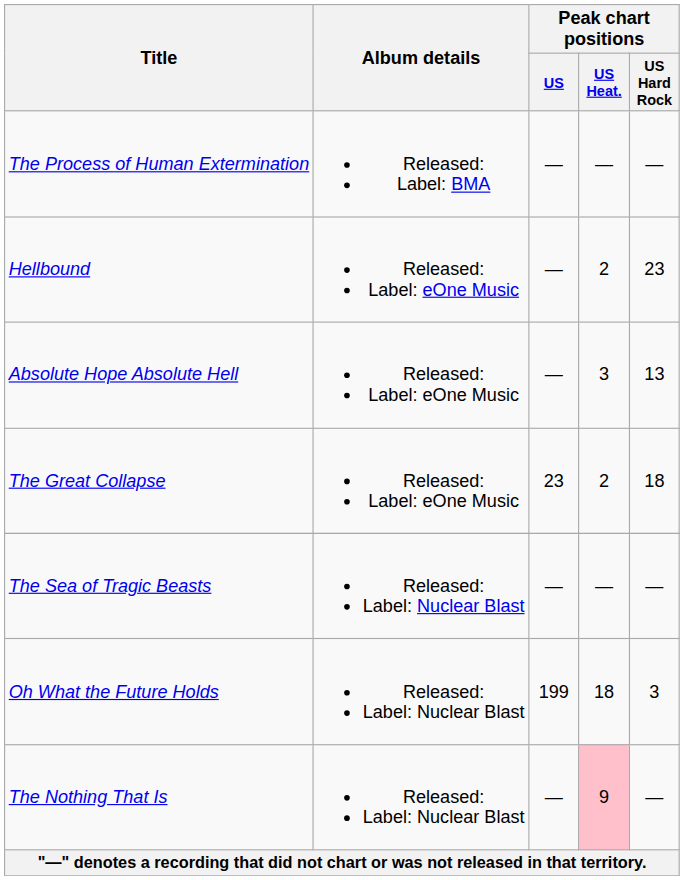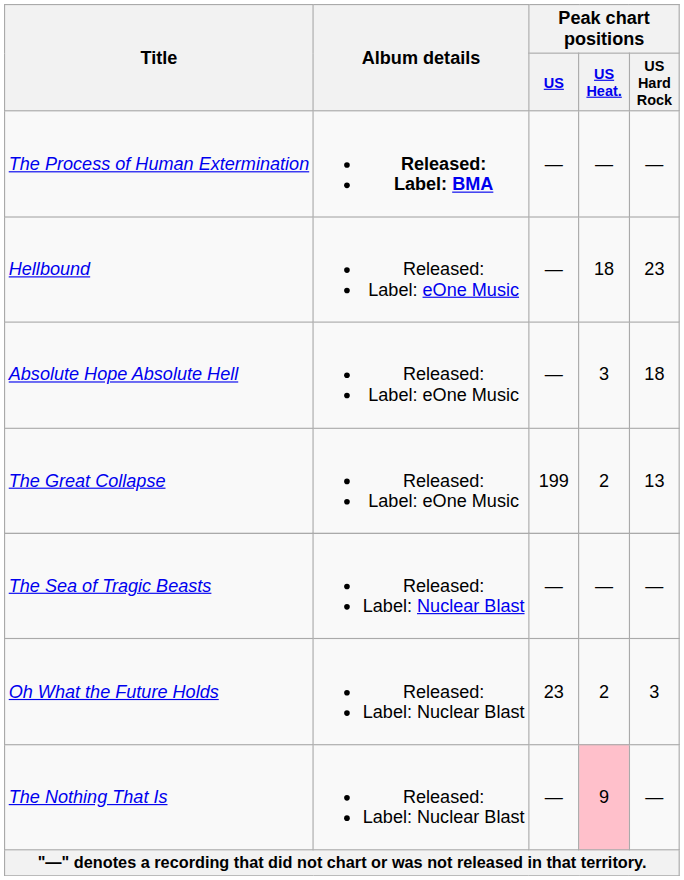The Process of Human Extermination | Album details: normal -> bold
Hellbound | Peak chart positions / US Heat.: 2 -> 18
Absolute Hope Absolute Hell | Peak chart positions / US Hard Rock: 13 -> 18
The Great Collapse | Peak chart positions / US: 23 -> 199
The Great Collapse | Peak chart positions / US Hard Rock: 18 -> 13
Oh What the Future Holds | Peak chart positions / US: 199 -> 23
Oh What the Future Holds | Peak chart positions / US Heat.: 18 -> 2
